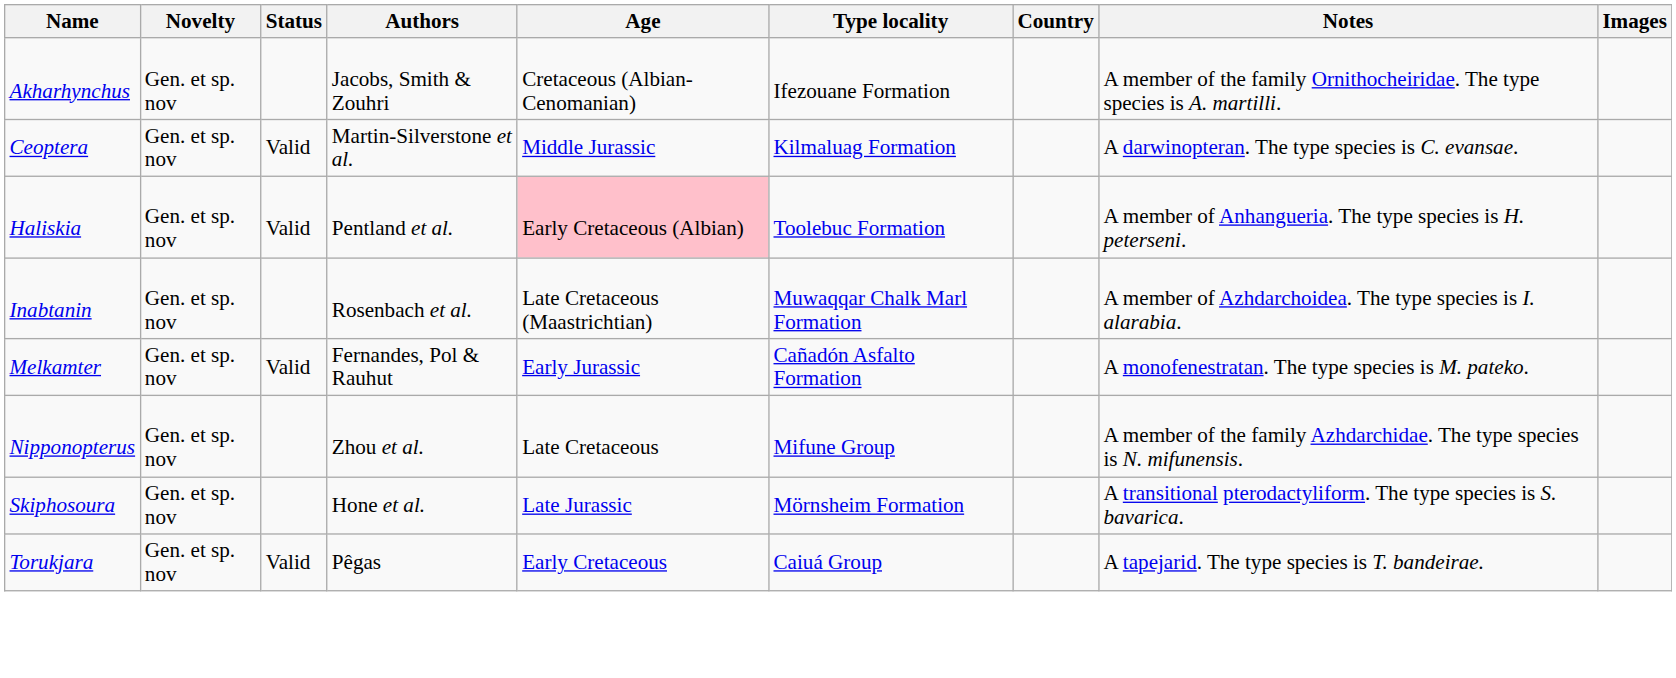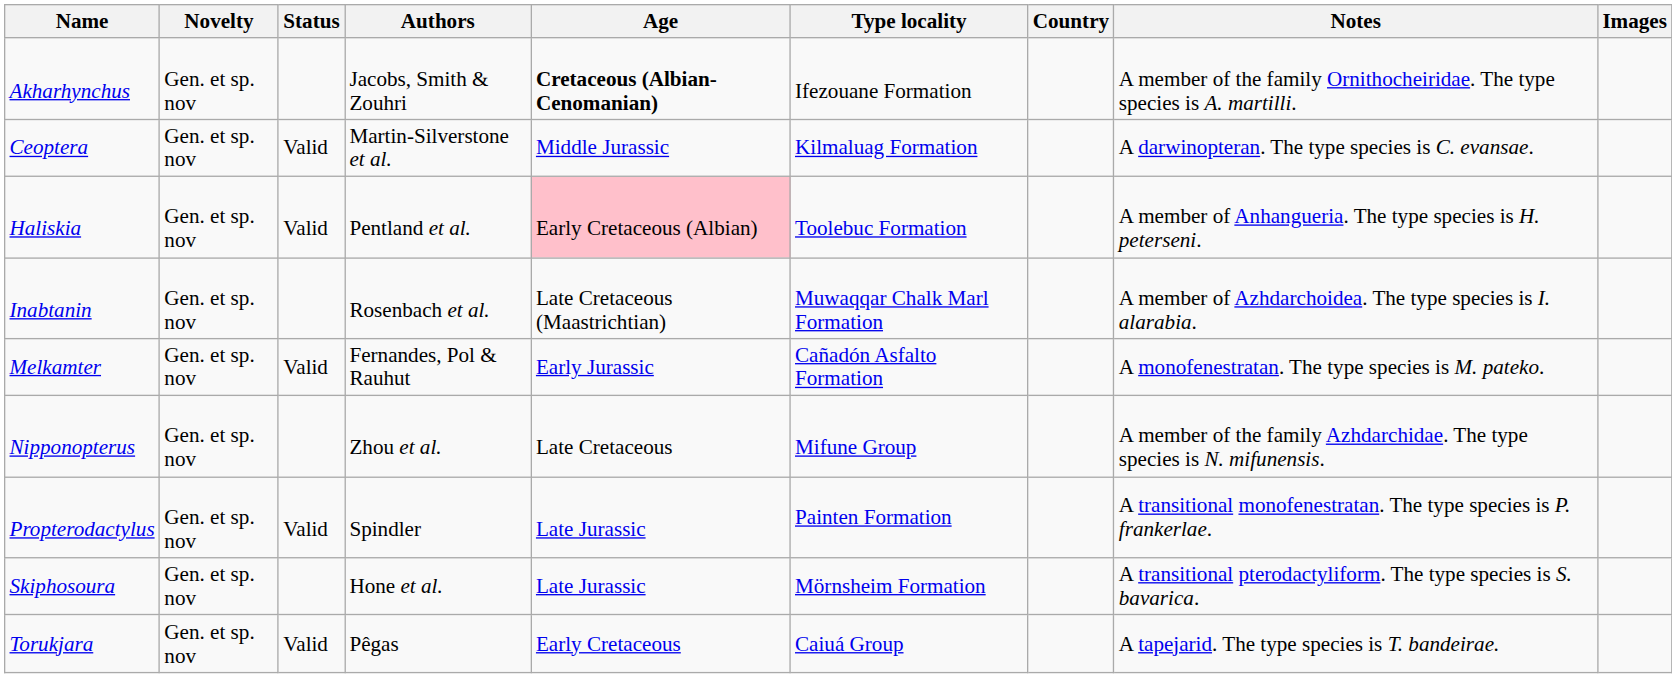Akharhynchus | Age: normal -> bold
+ row: Propterodactylus | Gen. et sp. nov | Valid | Spindler | Late Jurassic | Painten Formation | A transitional monofenestratan. The type species is P. frankerlae.
